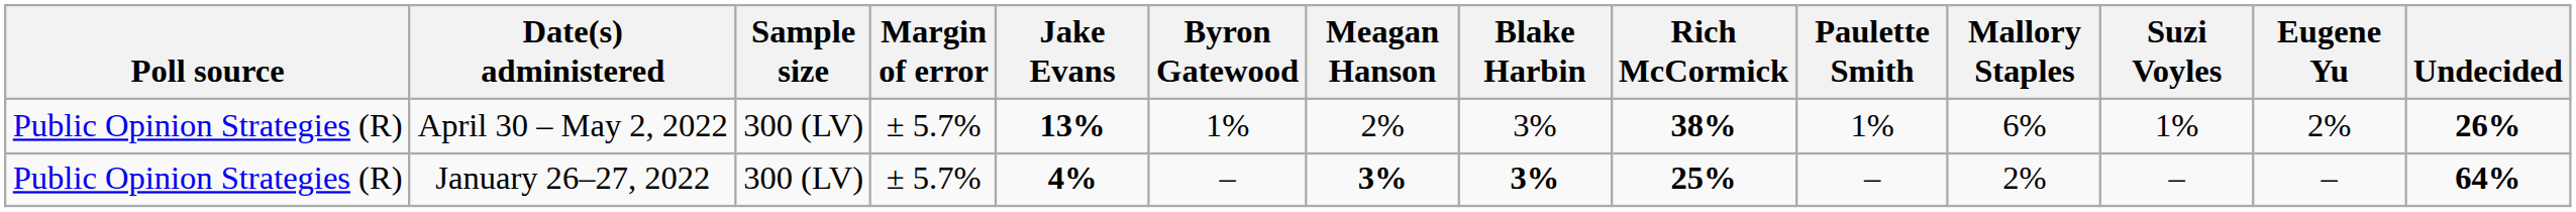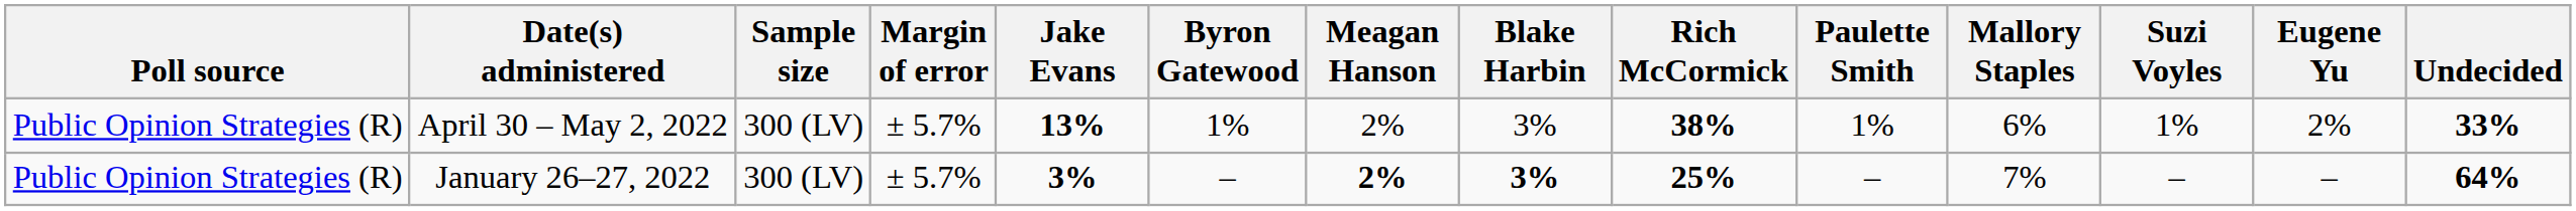April 30 – May 2, 2022 | Undecided: 26% -> 33%
January 26–27, 2022 | Jake Evans: 4% -> 3%
January 26–27, 2022 | Meagan Hanson: 3% -> 2%
January 26–27, 2022 | Mallory Staples: 2% -> 7%
